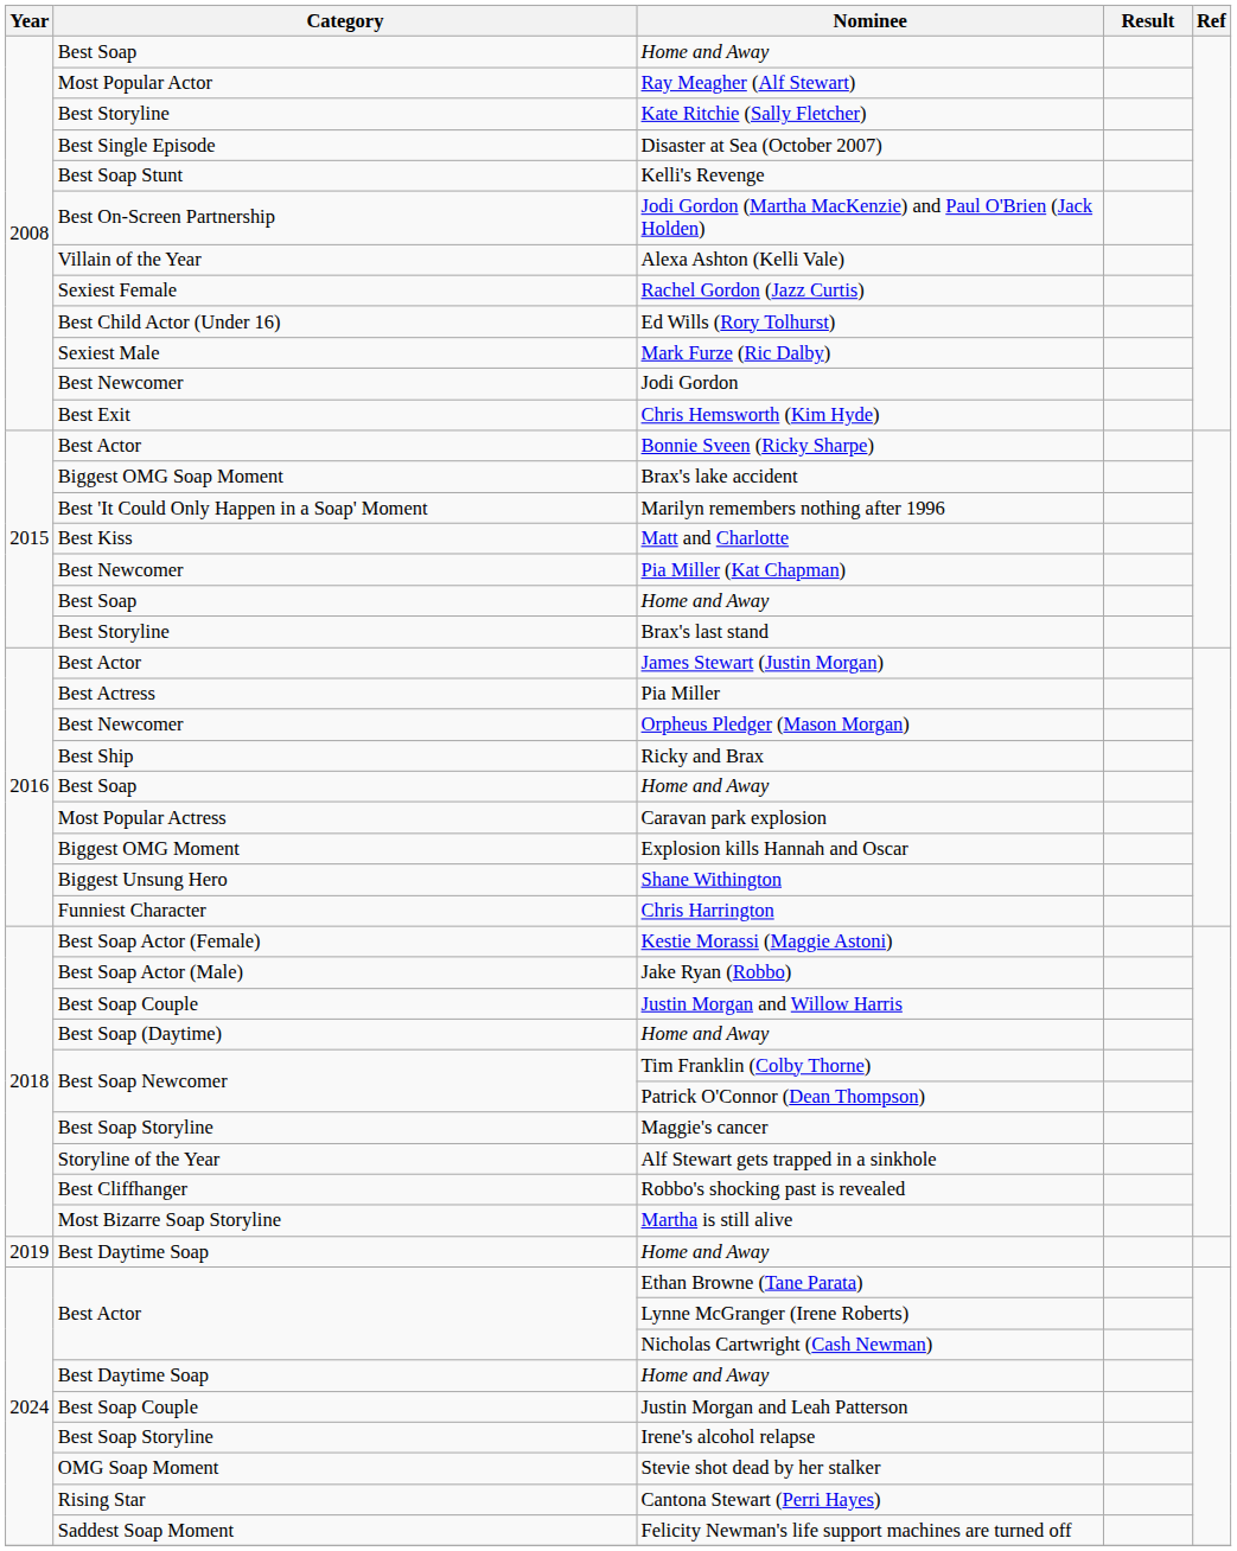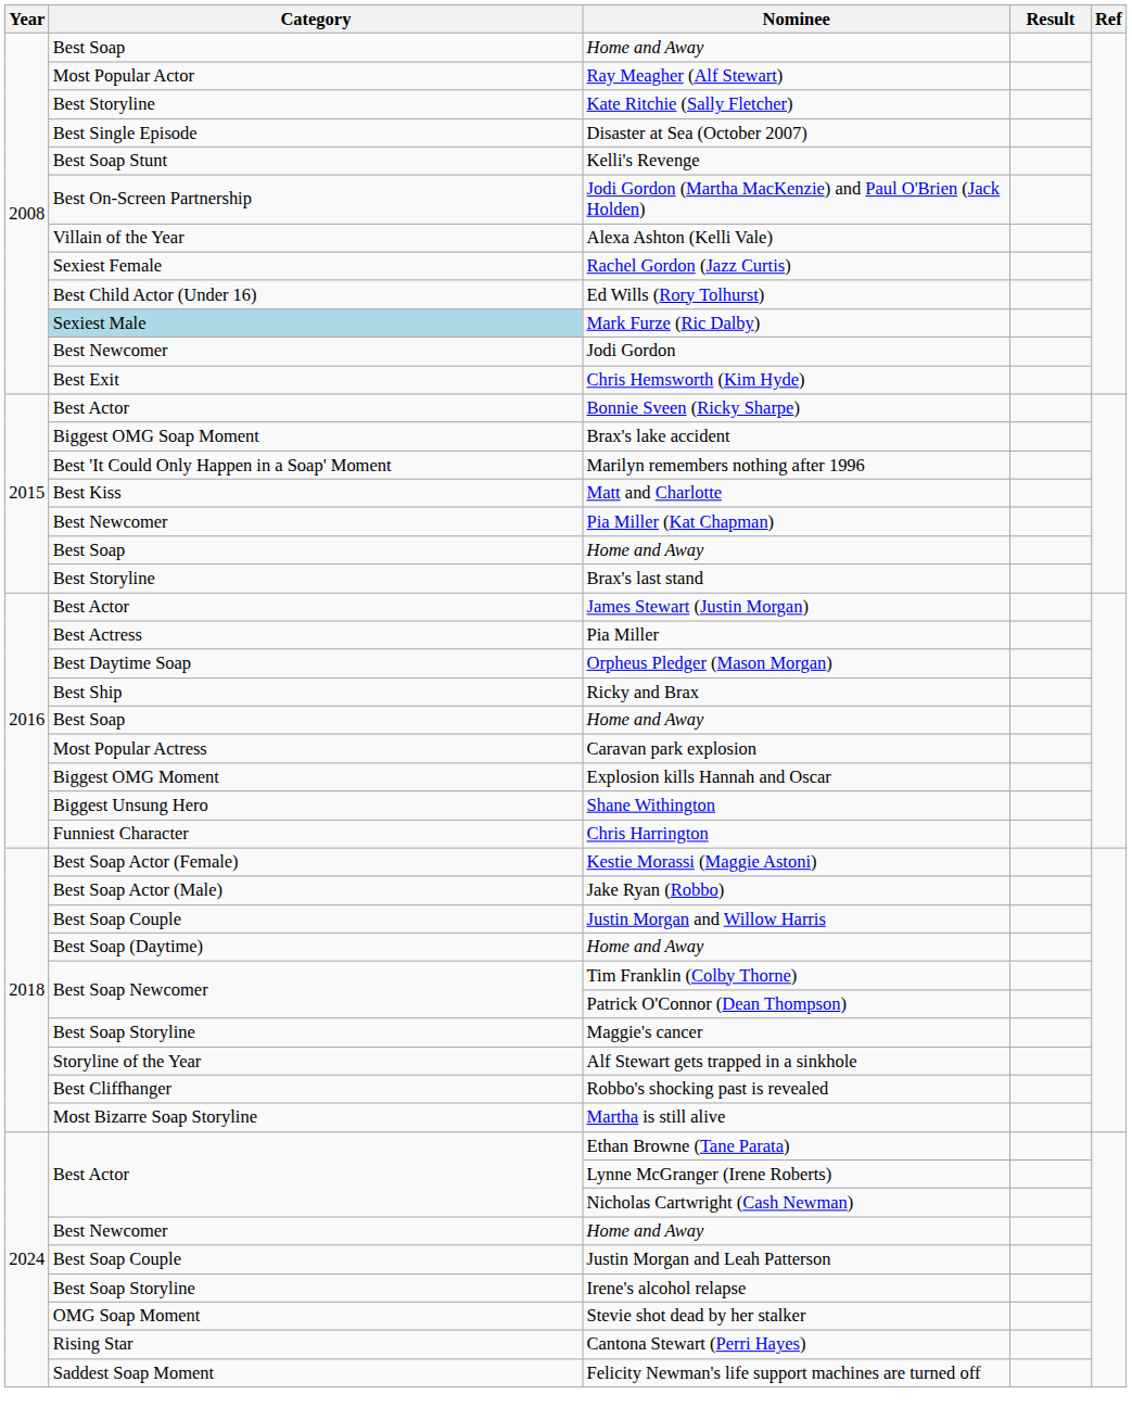Mark Furze (Ric Dalby) | Category: no background -> lightblue background
Orpheus Pledger (Mason Morgan) | Category: Best Newcomer -> Best Daytime Soap
- row: 2019 | Best Daytime Soap | Home and Away
2024 / Home and Away | Category: Best Daytime Soap -> Best Newcomer
